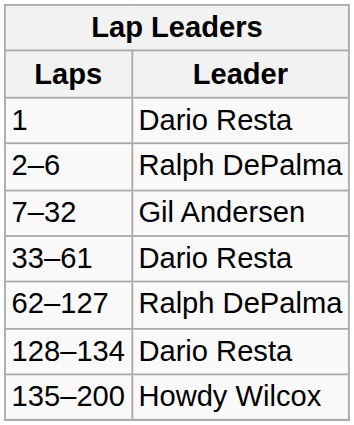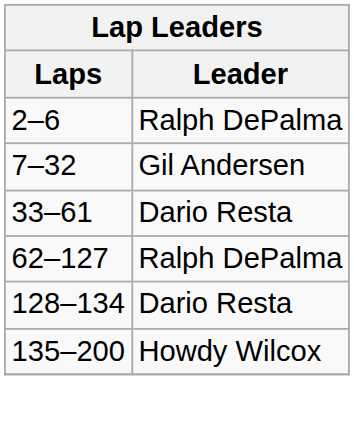- row: 1 | Dario Resta
